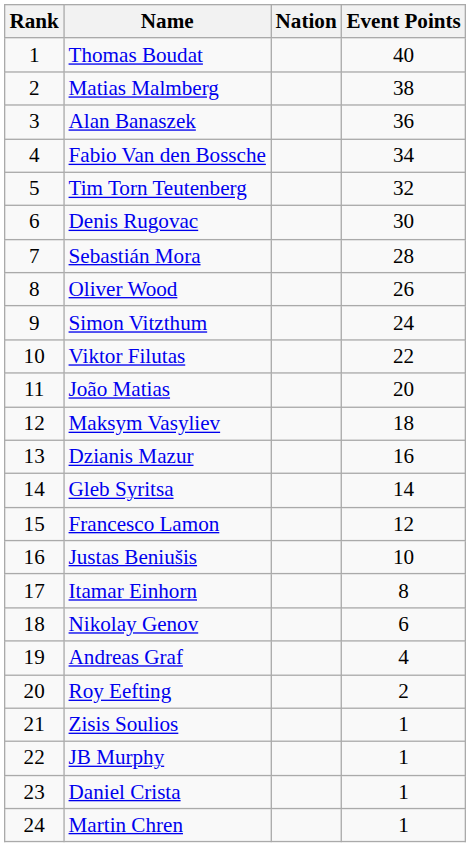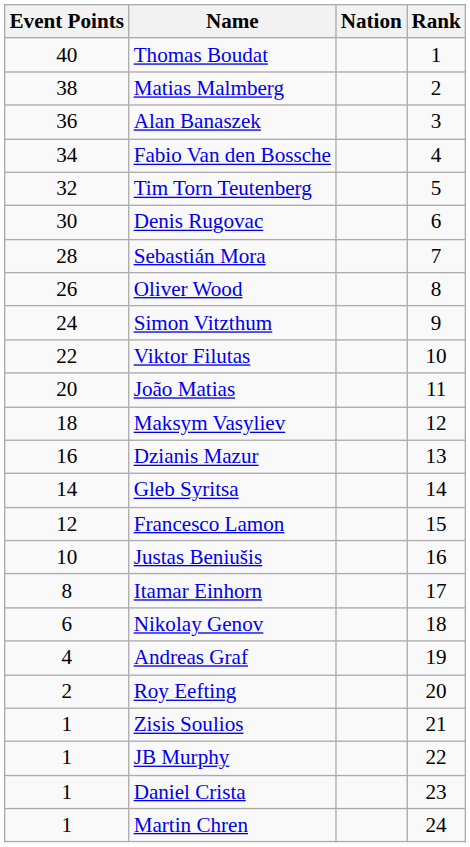columns swapped: Rank <-> Event Points
